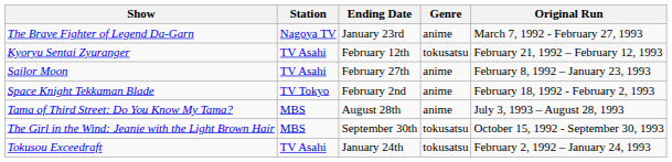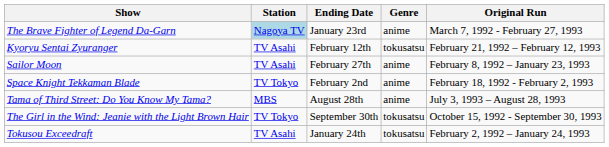The Brave Fighter of Legend Da-Garn | Station: no background -> lightblue background
The Girl in the Wind: Jeanie with the Light Brown Hair | Station: MBS -> TV Tokyo
